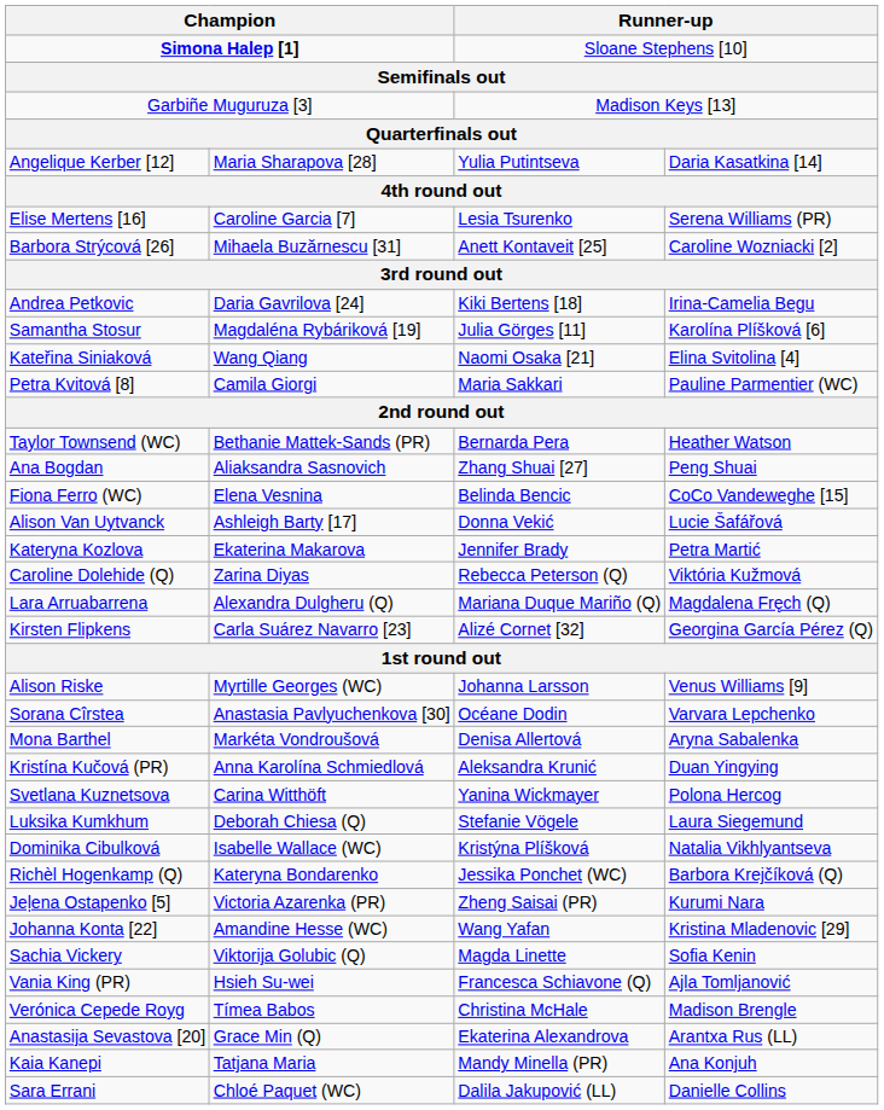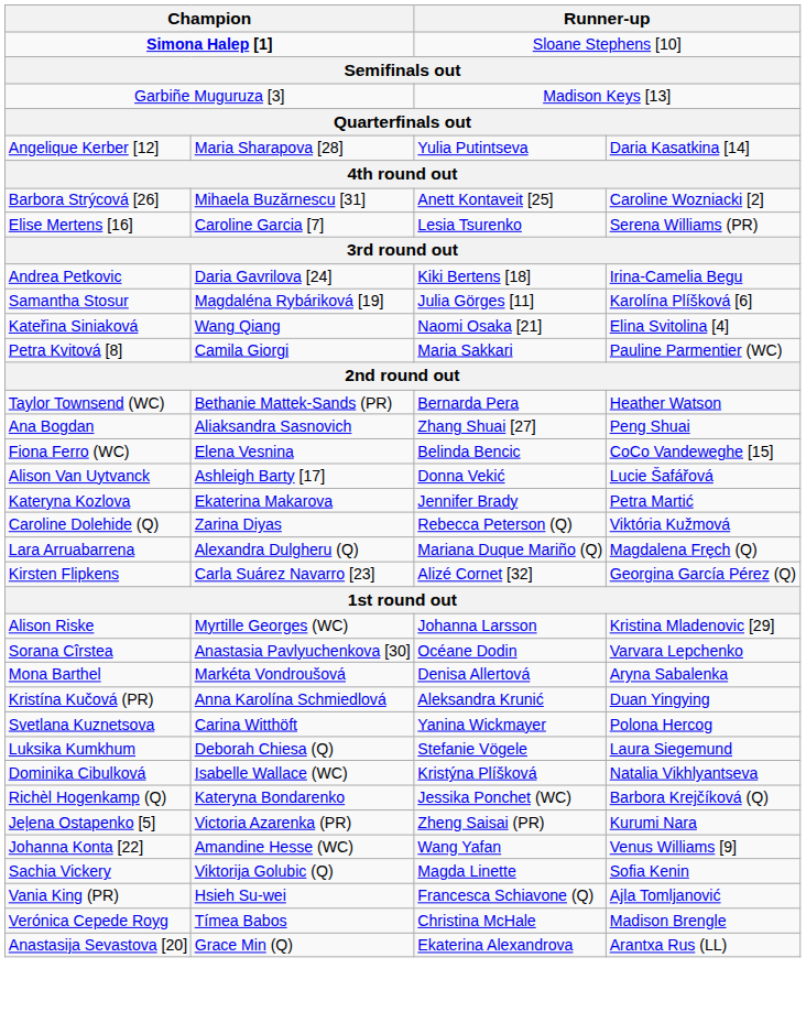rows swapped: Elise Mertens [16] <-> Barbora Strýcová [26]
Alison Riske | column 4: Venus Williams [9] -> Kristina Mladenovic [29]
Johanna Konta [22] | column 4: Kristina Mladenovic [29] -> Venus Williams [9]
- row: Kaia Kanepi | Tatjana Maria | Mandy Minella (PR) | Ana Konjuh
- row: Sara Errani | Chloé Paquet (WC) | Dalila Jakupović (LL) | Danielle Collins
